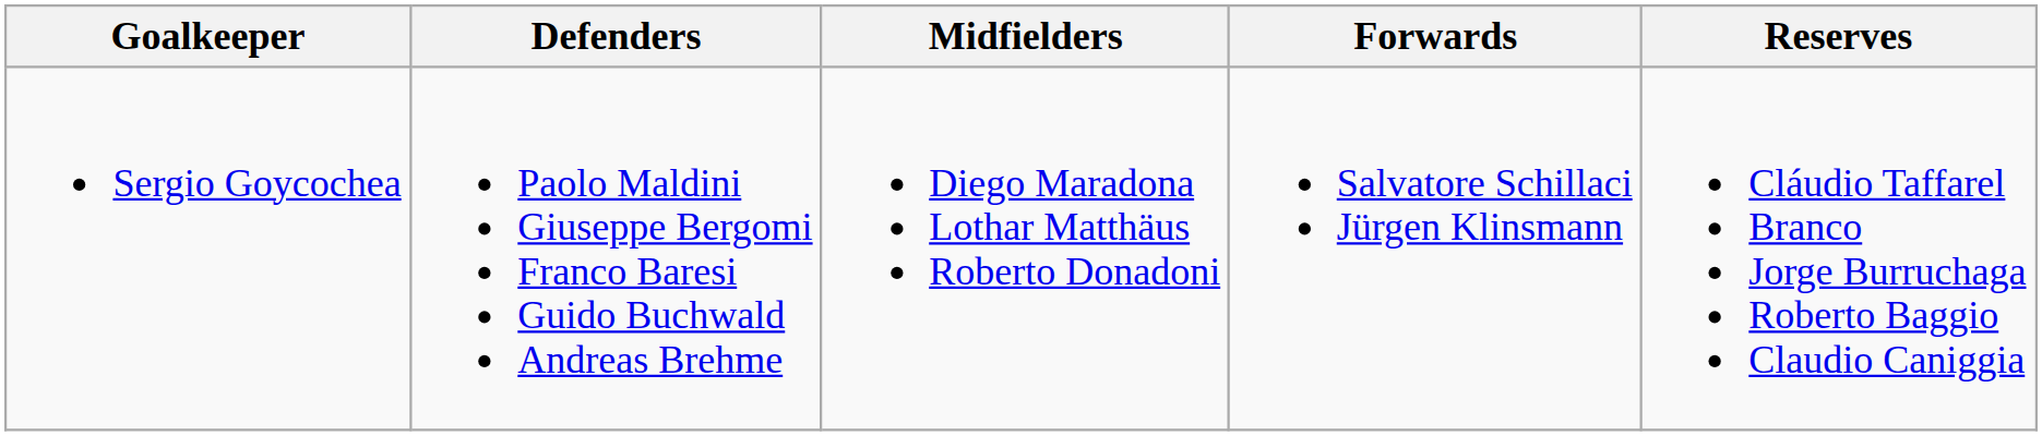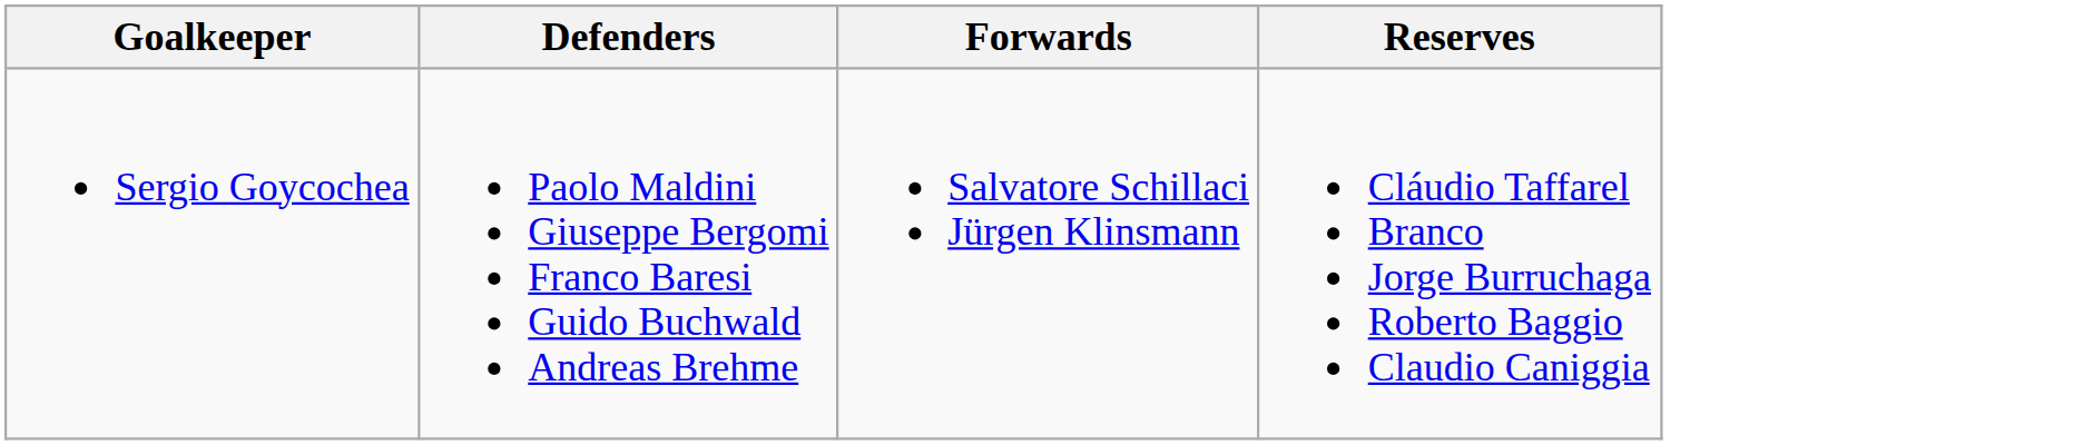- column: Midfielders | Diego Maradona Lothar Matthäus Roberto Donadoni
